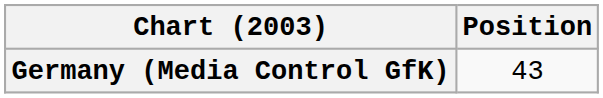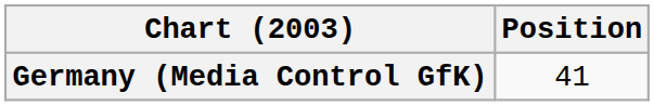Germany (Media Control GfK) | Position: 43 -> 41
